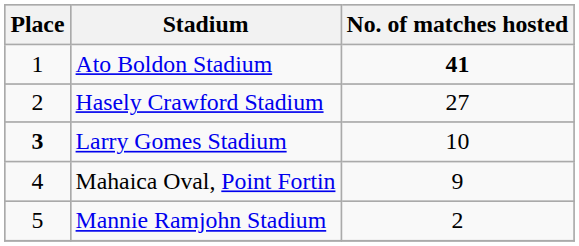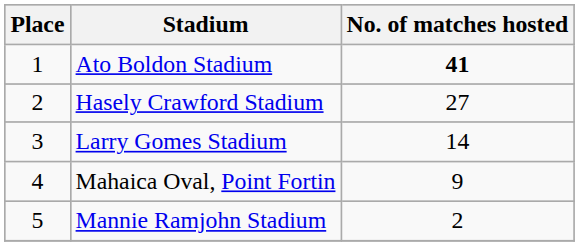Larry Gomes Stadium | Place: bold -> normal
Larry Gomes Stadium | No. of matches hosted: 10 -> 14
